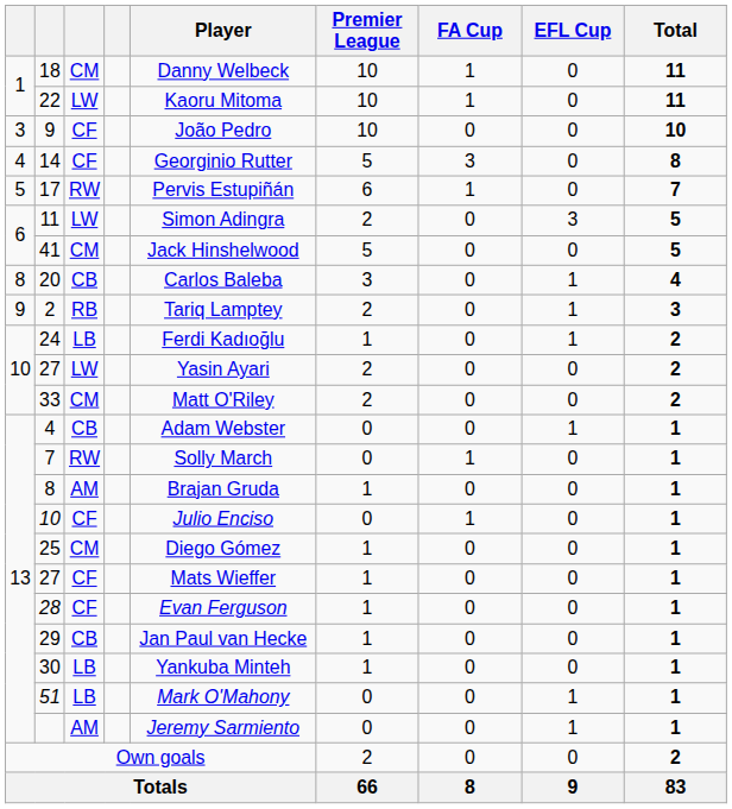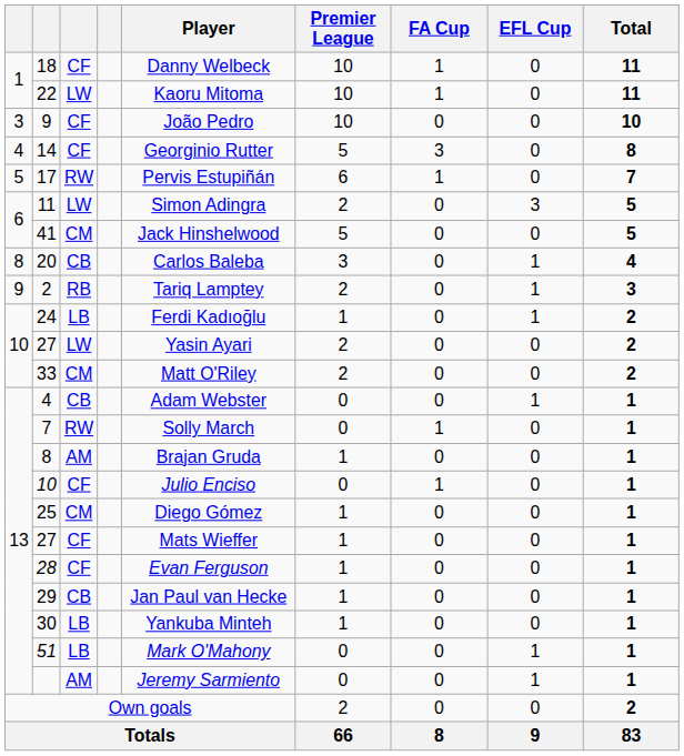18 | column 3: CM -> CF
